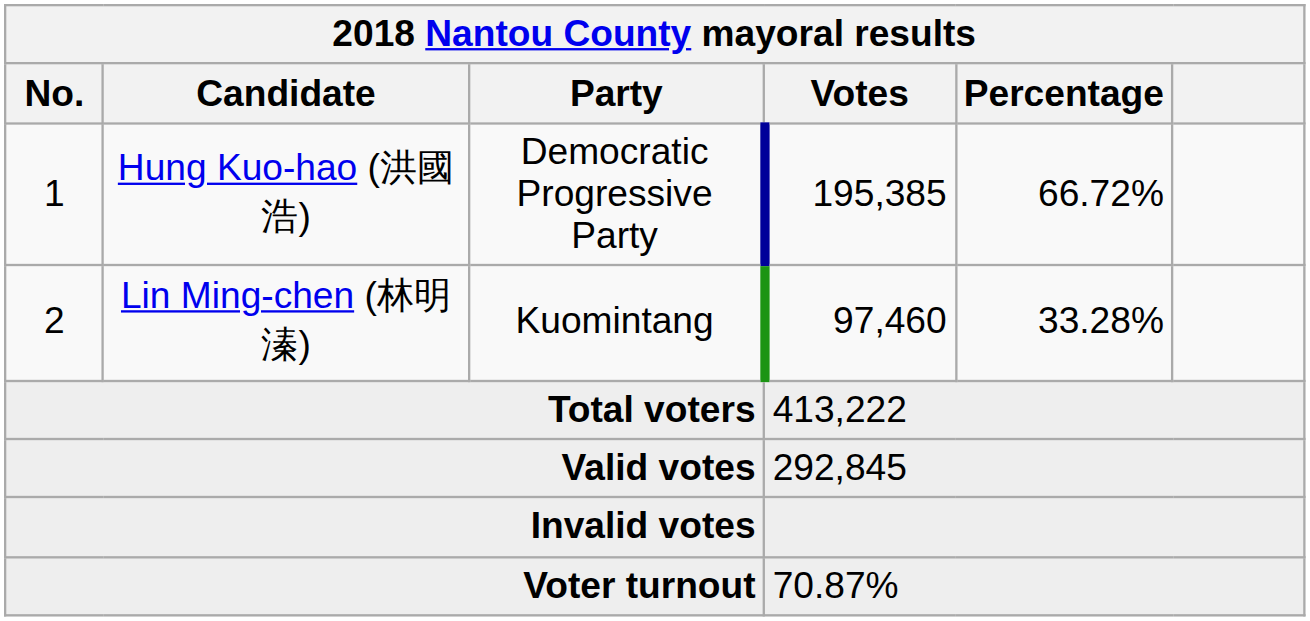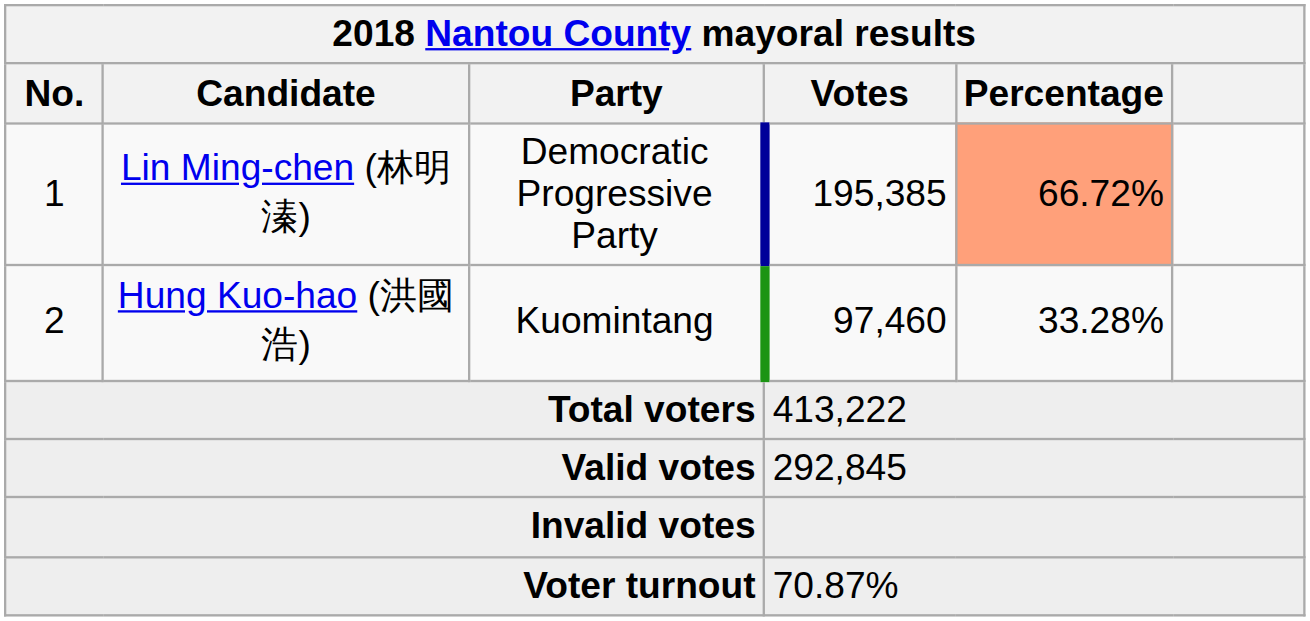1 | Candidate: Hung Kuo-hao (洪國浩) -> Lin Ming-chen (林明溱)
1 | Percentage: no background -> lightsalmon background
2 | Candidate: Lin Ming-chen (林明溱) -> Hung Kuo-hao (洪國浩)
